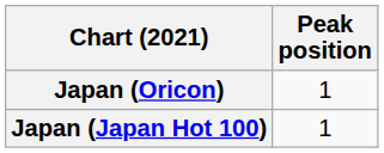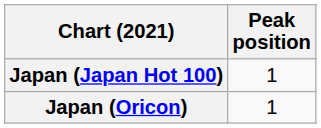rows swapped: Japan (Oricon) <-> Japan (Japan Hot 100)
